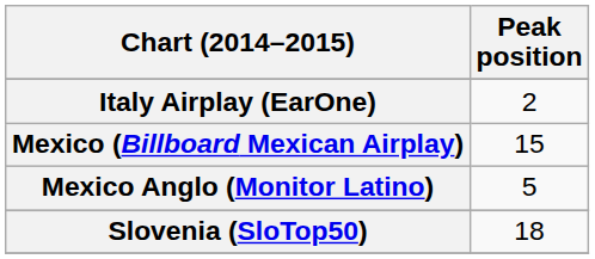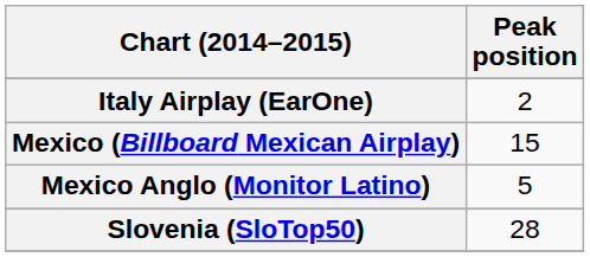Slovenia (SloTop50) | Peak position: 18 -> 28
